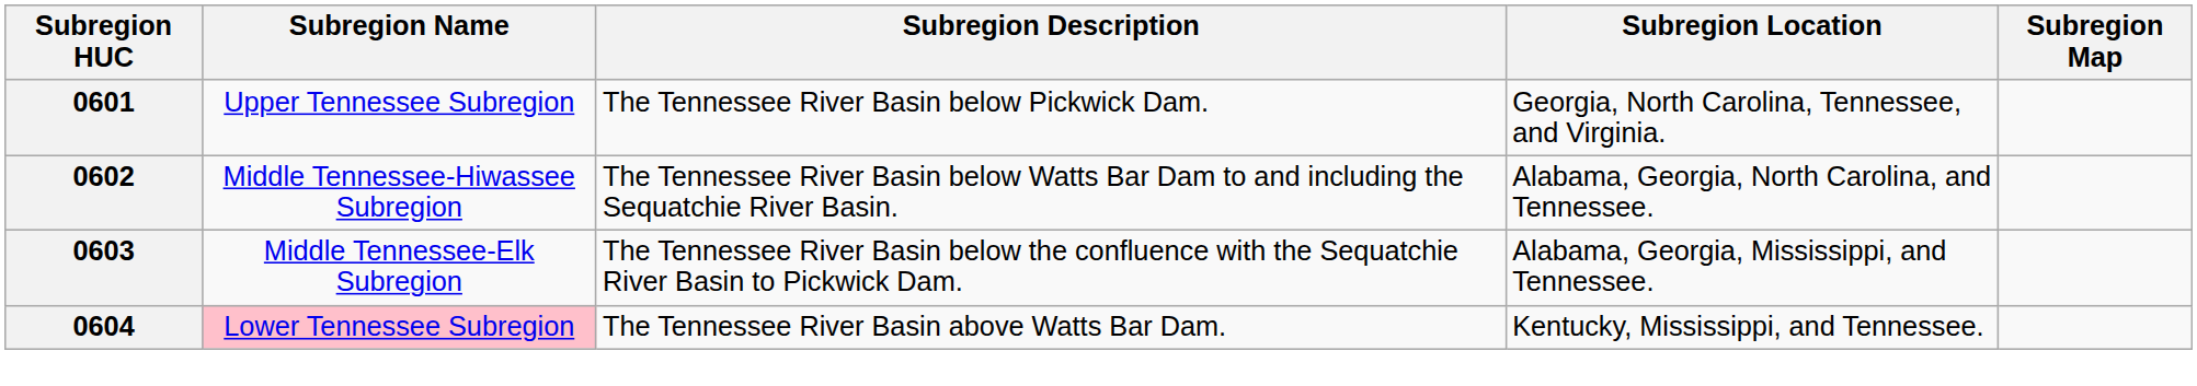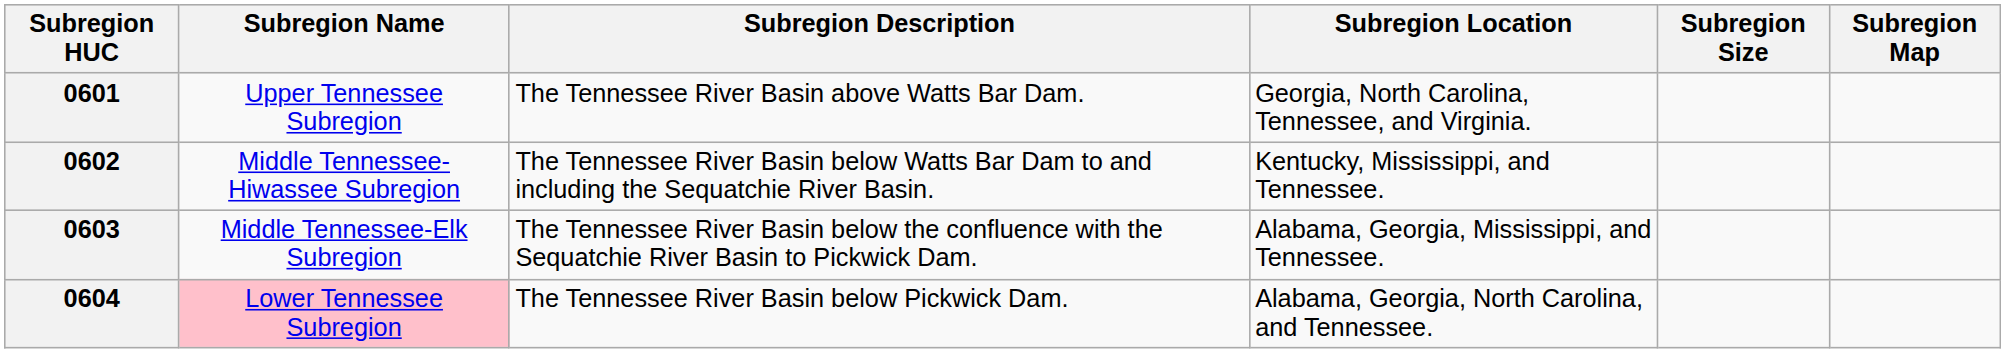+ column: Subregion Size
0601 | Subregion Description: The Tennessee River Basin below Pickwick Dam. -> The Tennessee River Basin above Watts Bar Dam.
0602 | Subregion Location: Alabama, Georgia, North Carolina, and Tennessee. -> Kentucky, Mississippi, and Tennessee.
0604 | Subregion Description: The Tennessee River Basin above Watts Bar Dam. -> The Tennessee River Basin below Pickwick Dam.
0604 | Subregion Location: Kentucky, Mississippi, and Tennessee. -> Alabama, Georgia, North Carolina, and Tennessee.
